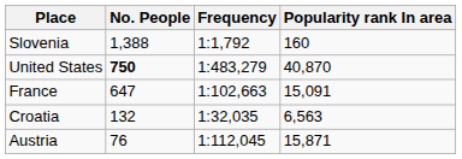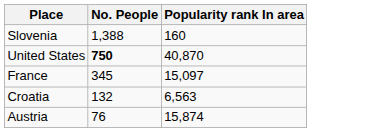- column: Frequency | 1:1,792 | 1:483,279 | 1:102,663 | 1:32,035 | 1:112,045
France | No. People: 647 -> 345
France | Popularity rank In area: 15,091 -> 15,097
Austria | Popularity rank In area: 15,871 -> 15,874
